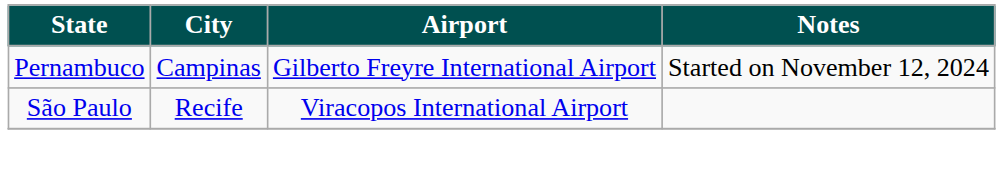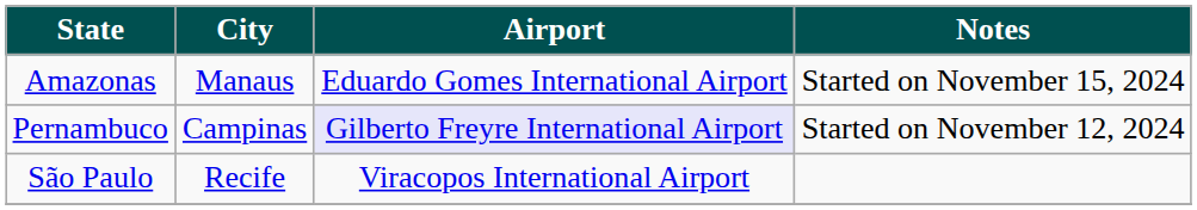+ row: Amazonas | Manaus | Eduardo Gomes International Airport | Started on November 15, 2024
Pernambuco | Airport: no background -> lavender background
